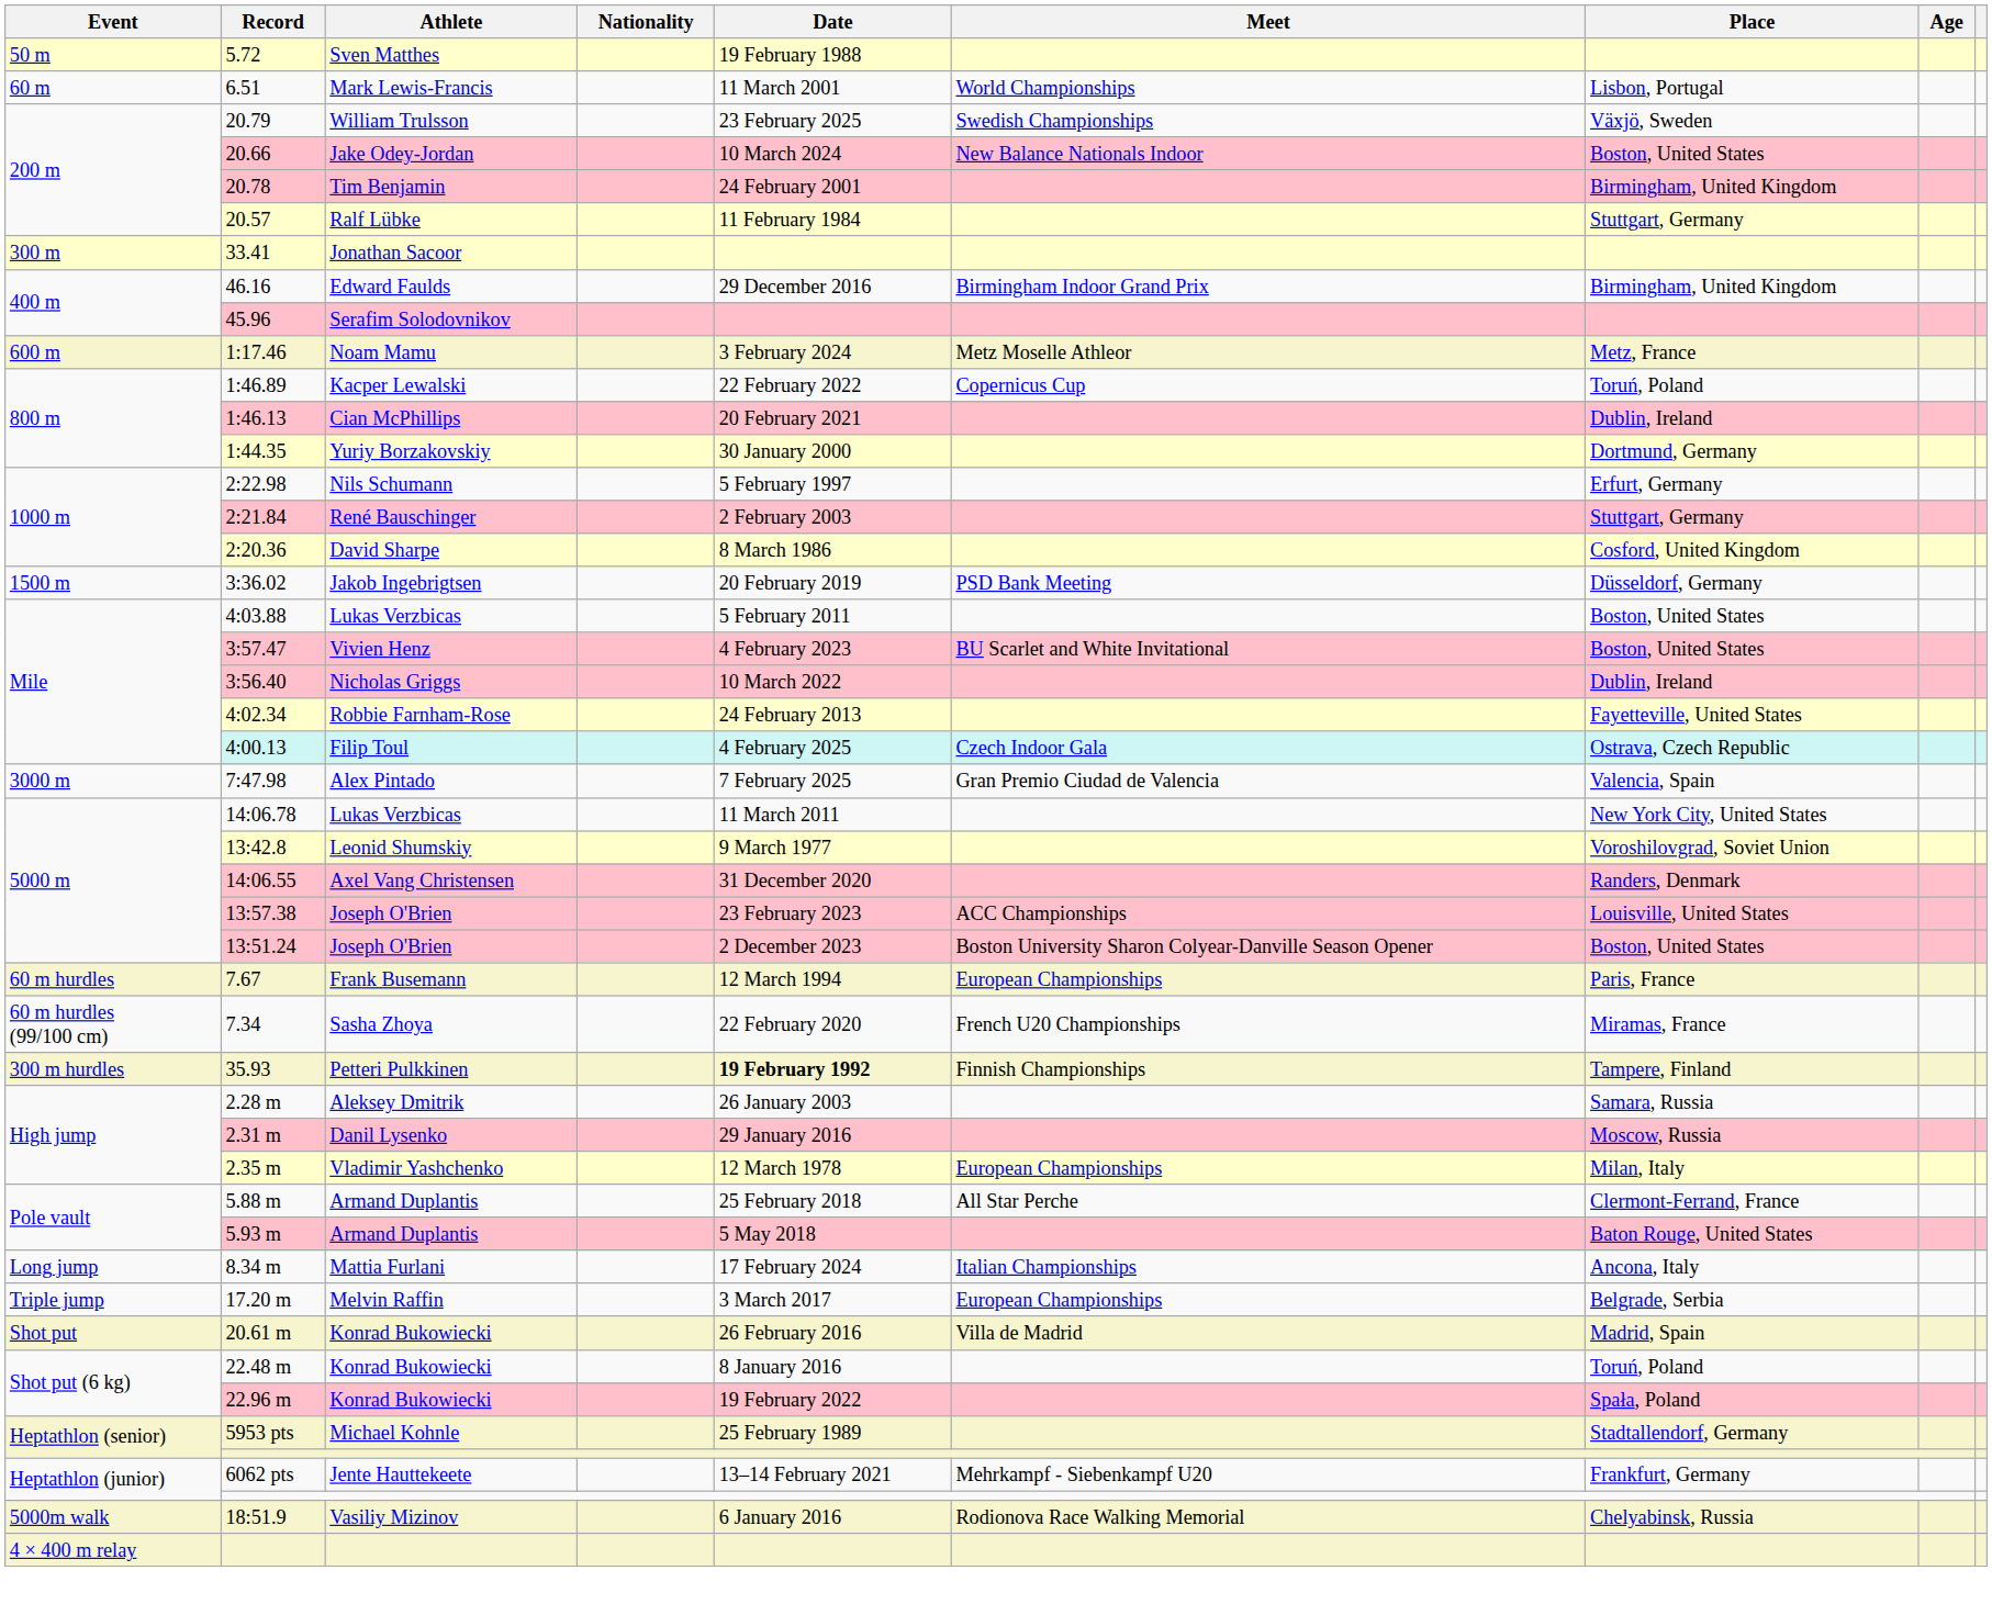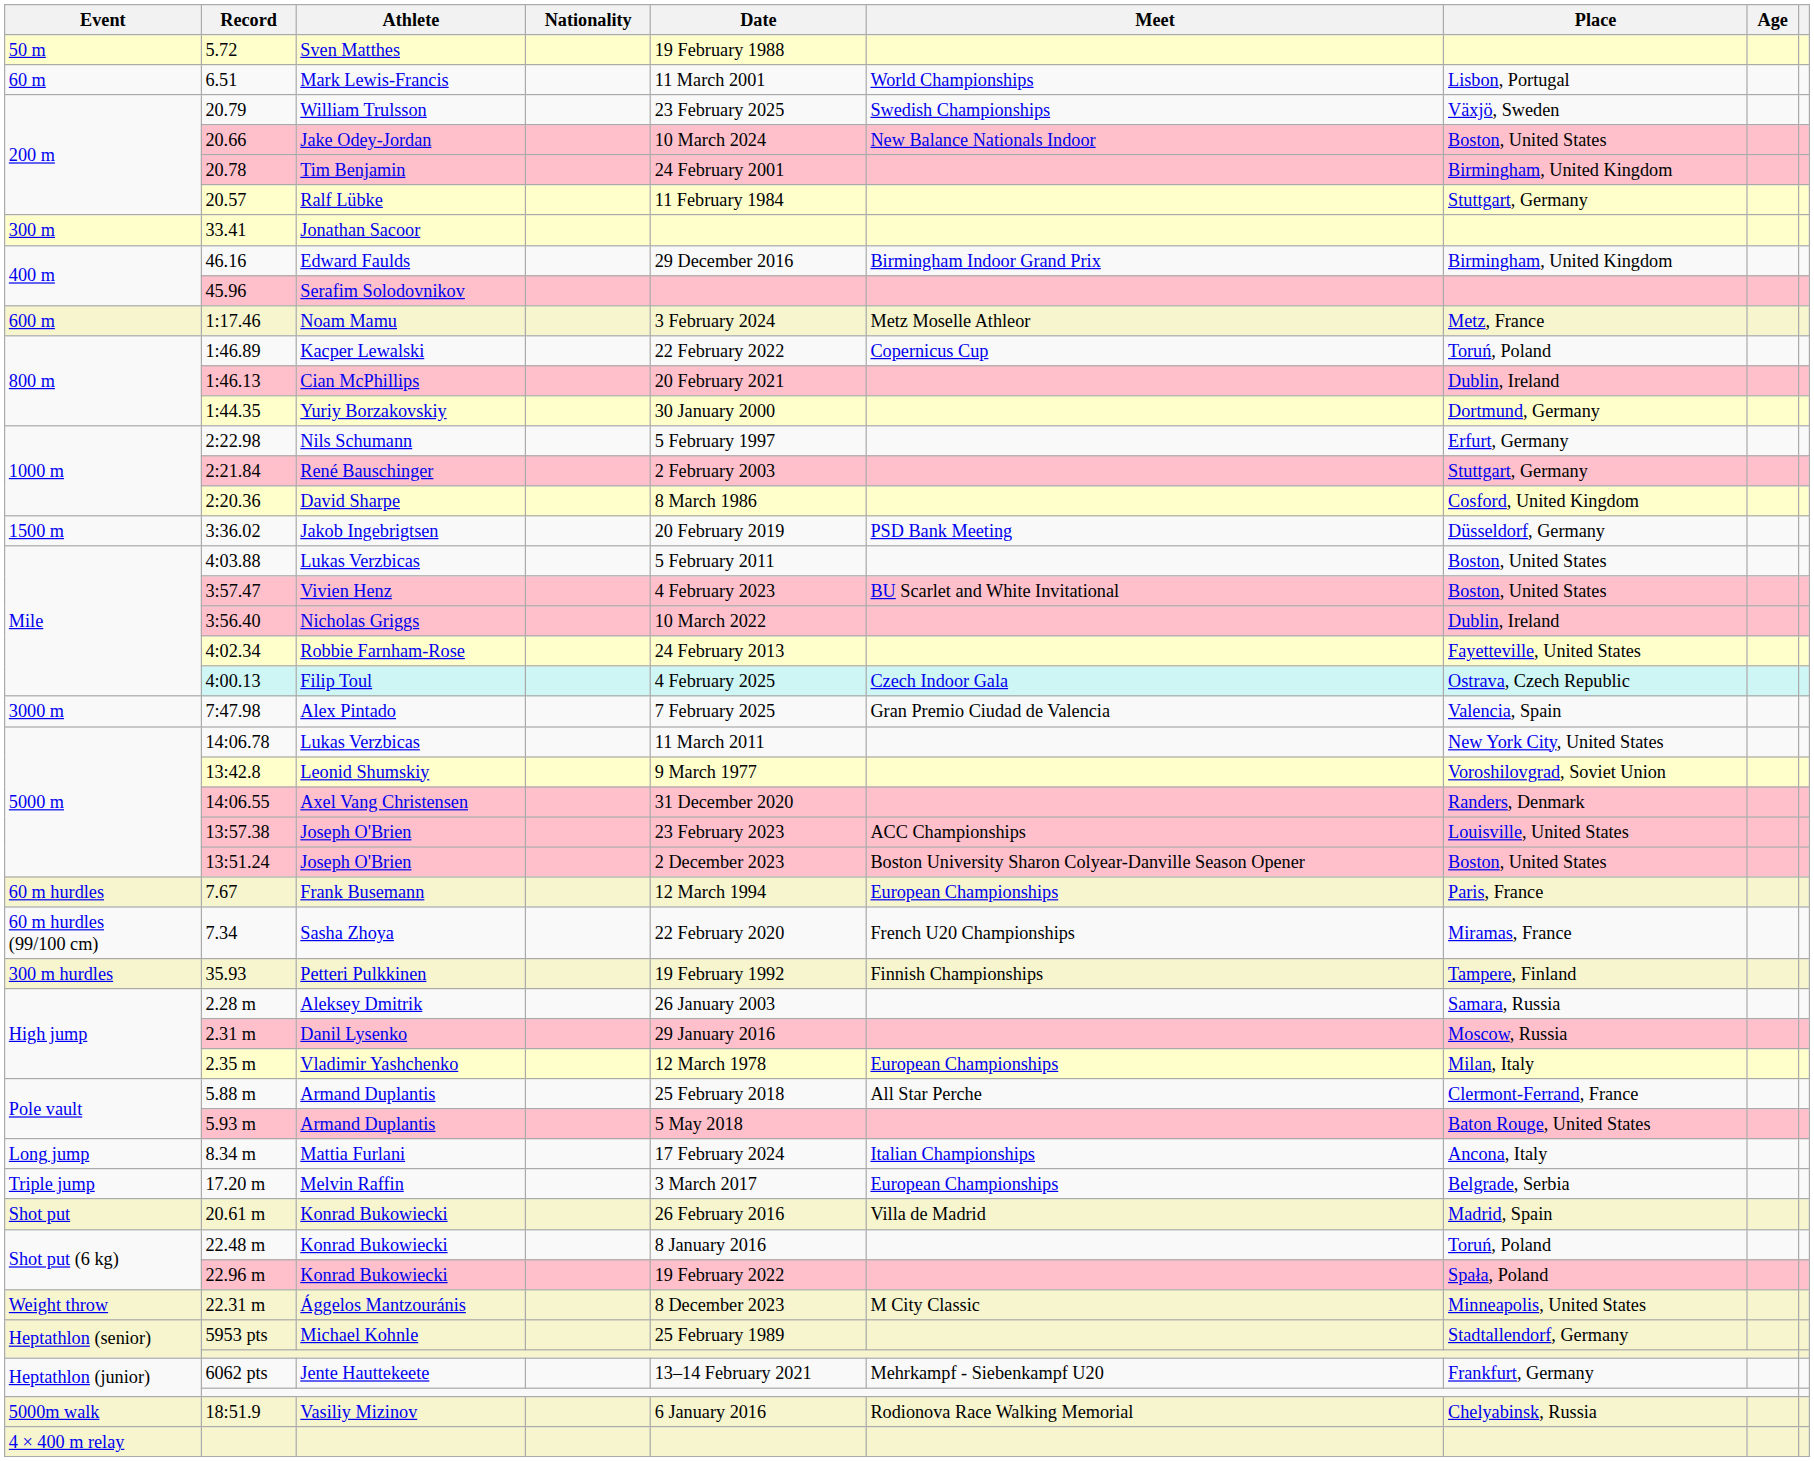35.93 | Date: bold -> normal
+ row: Weight throw | 22.31 m | Ággelos Mantzouránis | 8 December 2023 | M City Classic | Minneapolis, United States
